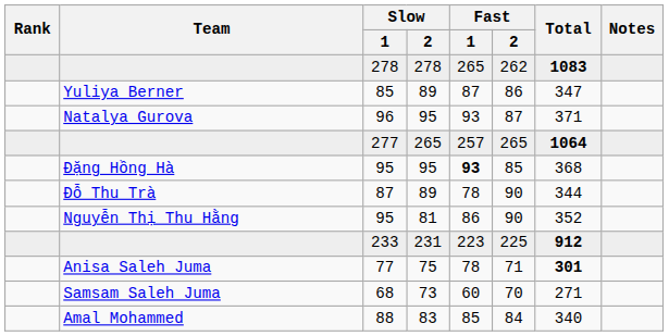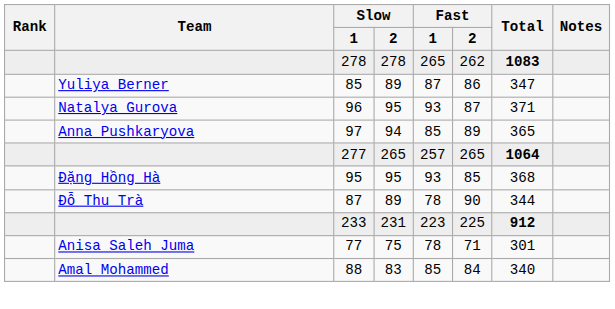+ row: Anna Pushkaryova | 97 | 94 | 85 | 89 | 365
Đặng Hồng Hà / 95 | Fast / 1: bold -> normal
- row: Nguyễn Thị Thu Hằng | 95 | 81 | 86 | 90 | 352
77 | Total: bold -> normal
- row: Samsam Saleh Juma | 68 | 73 | 60 | 70 | 271
